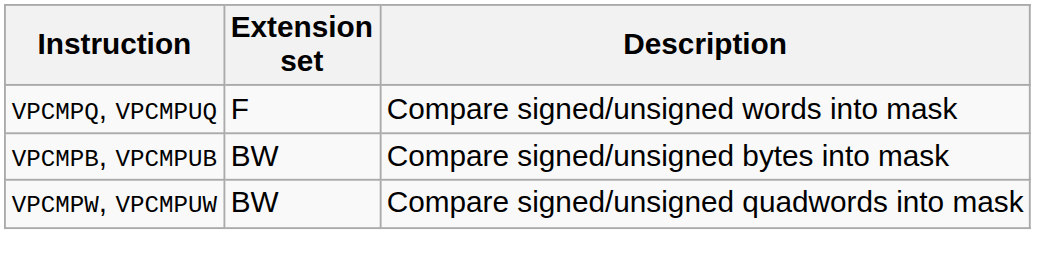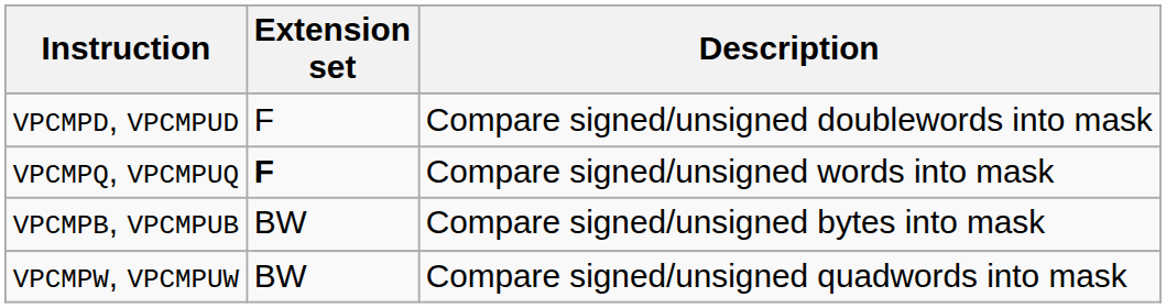+ row: VPCMPD, VPCMPUD | F | Compare signed/unsigned doublewords into mask
VPCMPQ, VPCMPUQ | Extension set: normal -> bold
